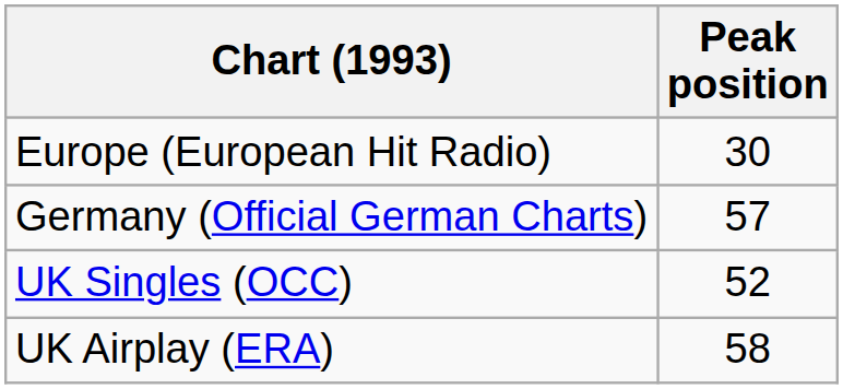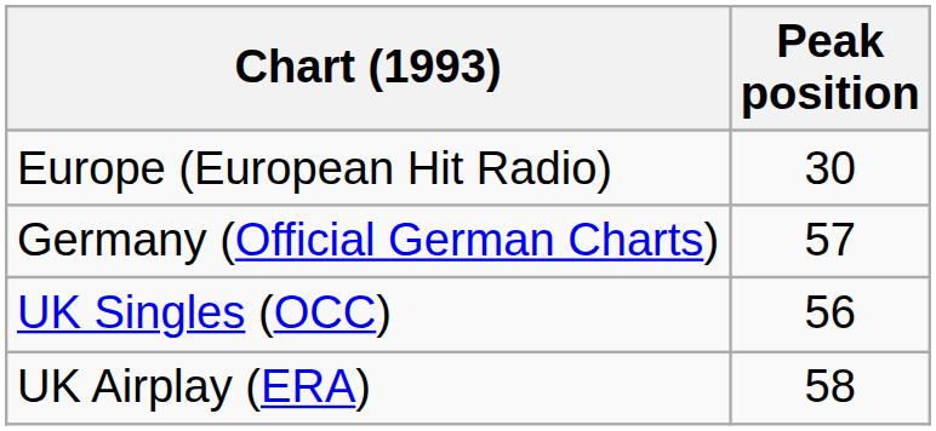UK Singles (OCC) | Peak position: 52 -> 56
